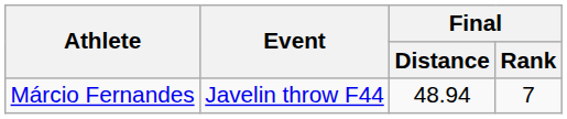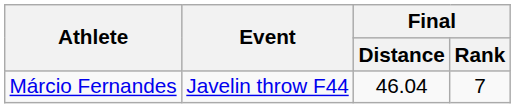Márcio Fernandes | Final / Distance: 48.94 -> 46.04
